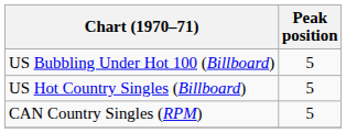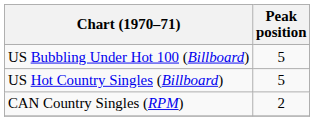CAN Country Singles (RPM) | Peak position: 5 -> 2
